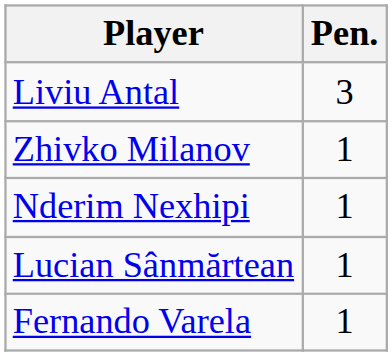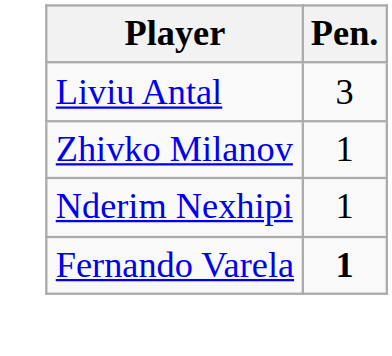- row: Lucian Sânmărtean | 1
Fernando Varela | Pen.: normal -> bold
